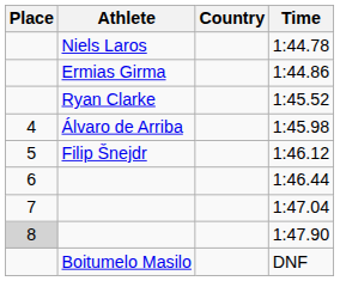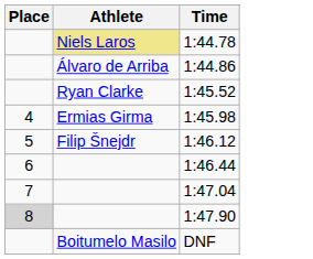- column: Country
1:44.78 | Athlete: no background -> khaki background
1:44.86 | Athlete: Ermias Girma -> Álvaro de Arriba
1:45.98 | Athlete: Álvaro de Arriba -> Ermias Girma
